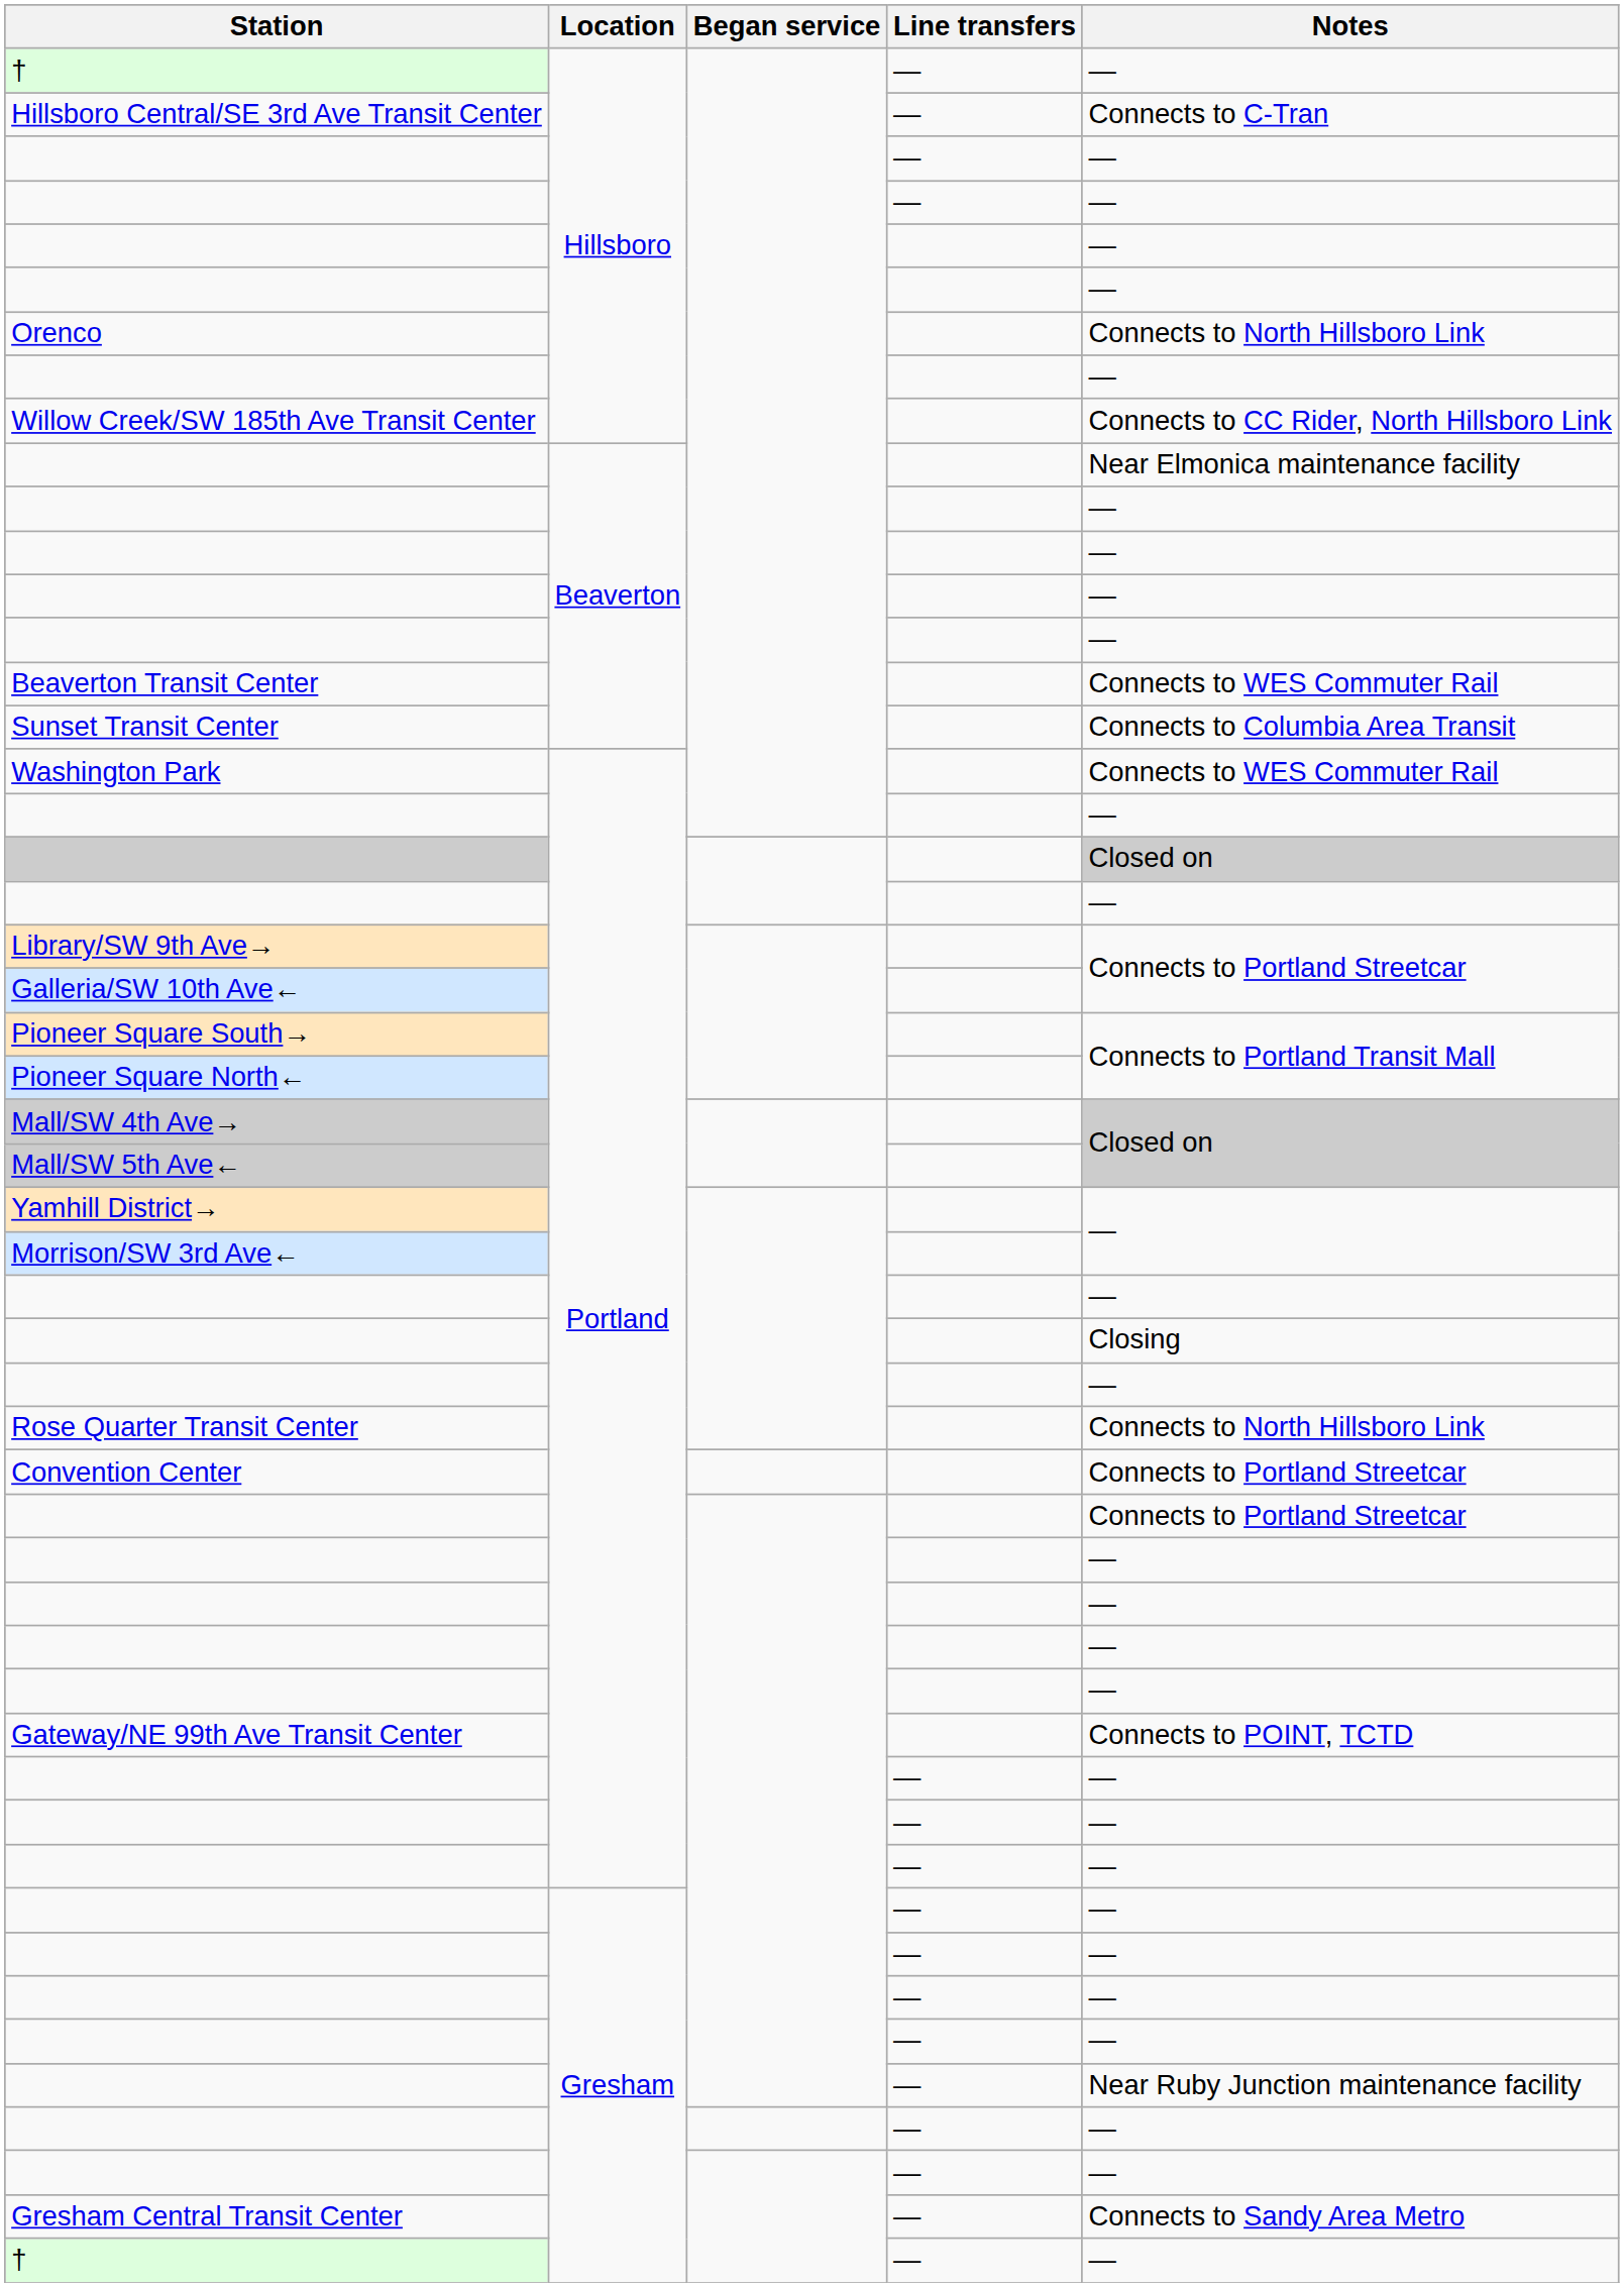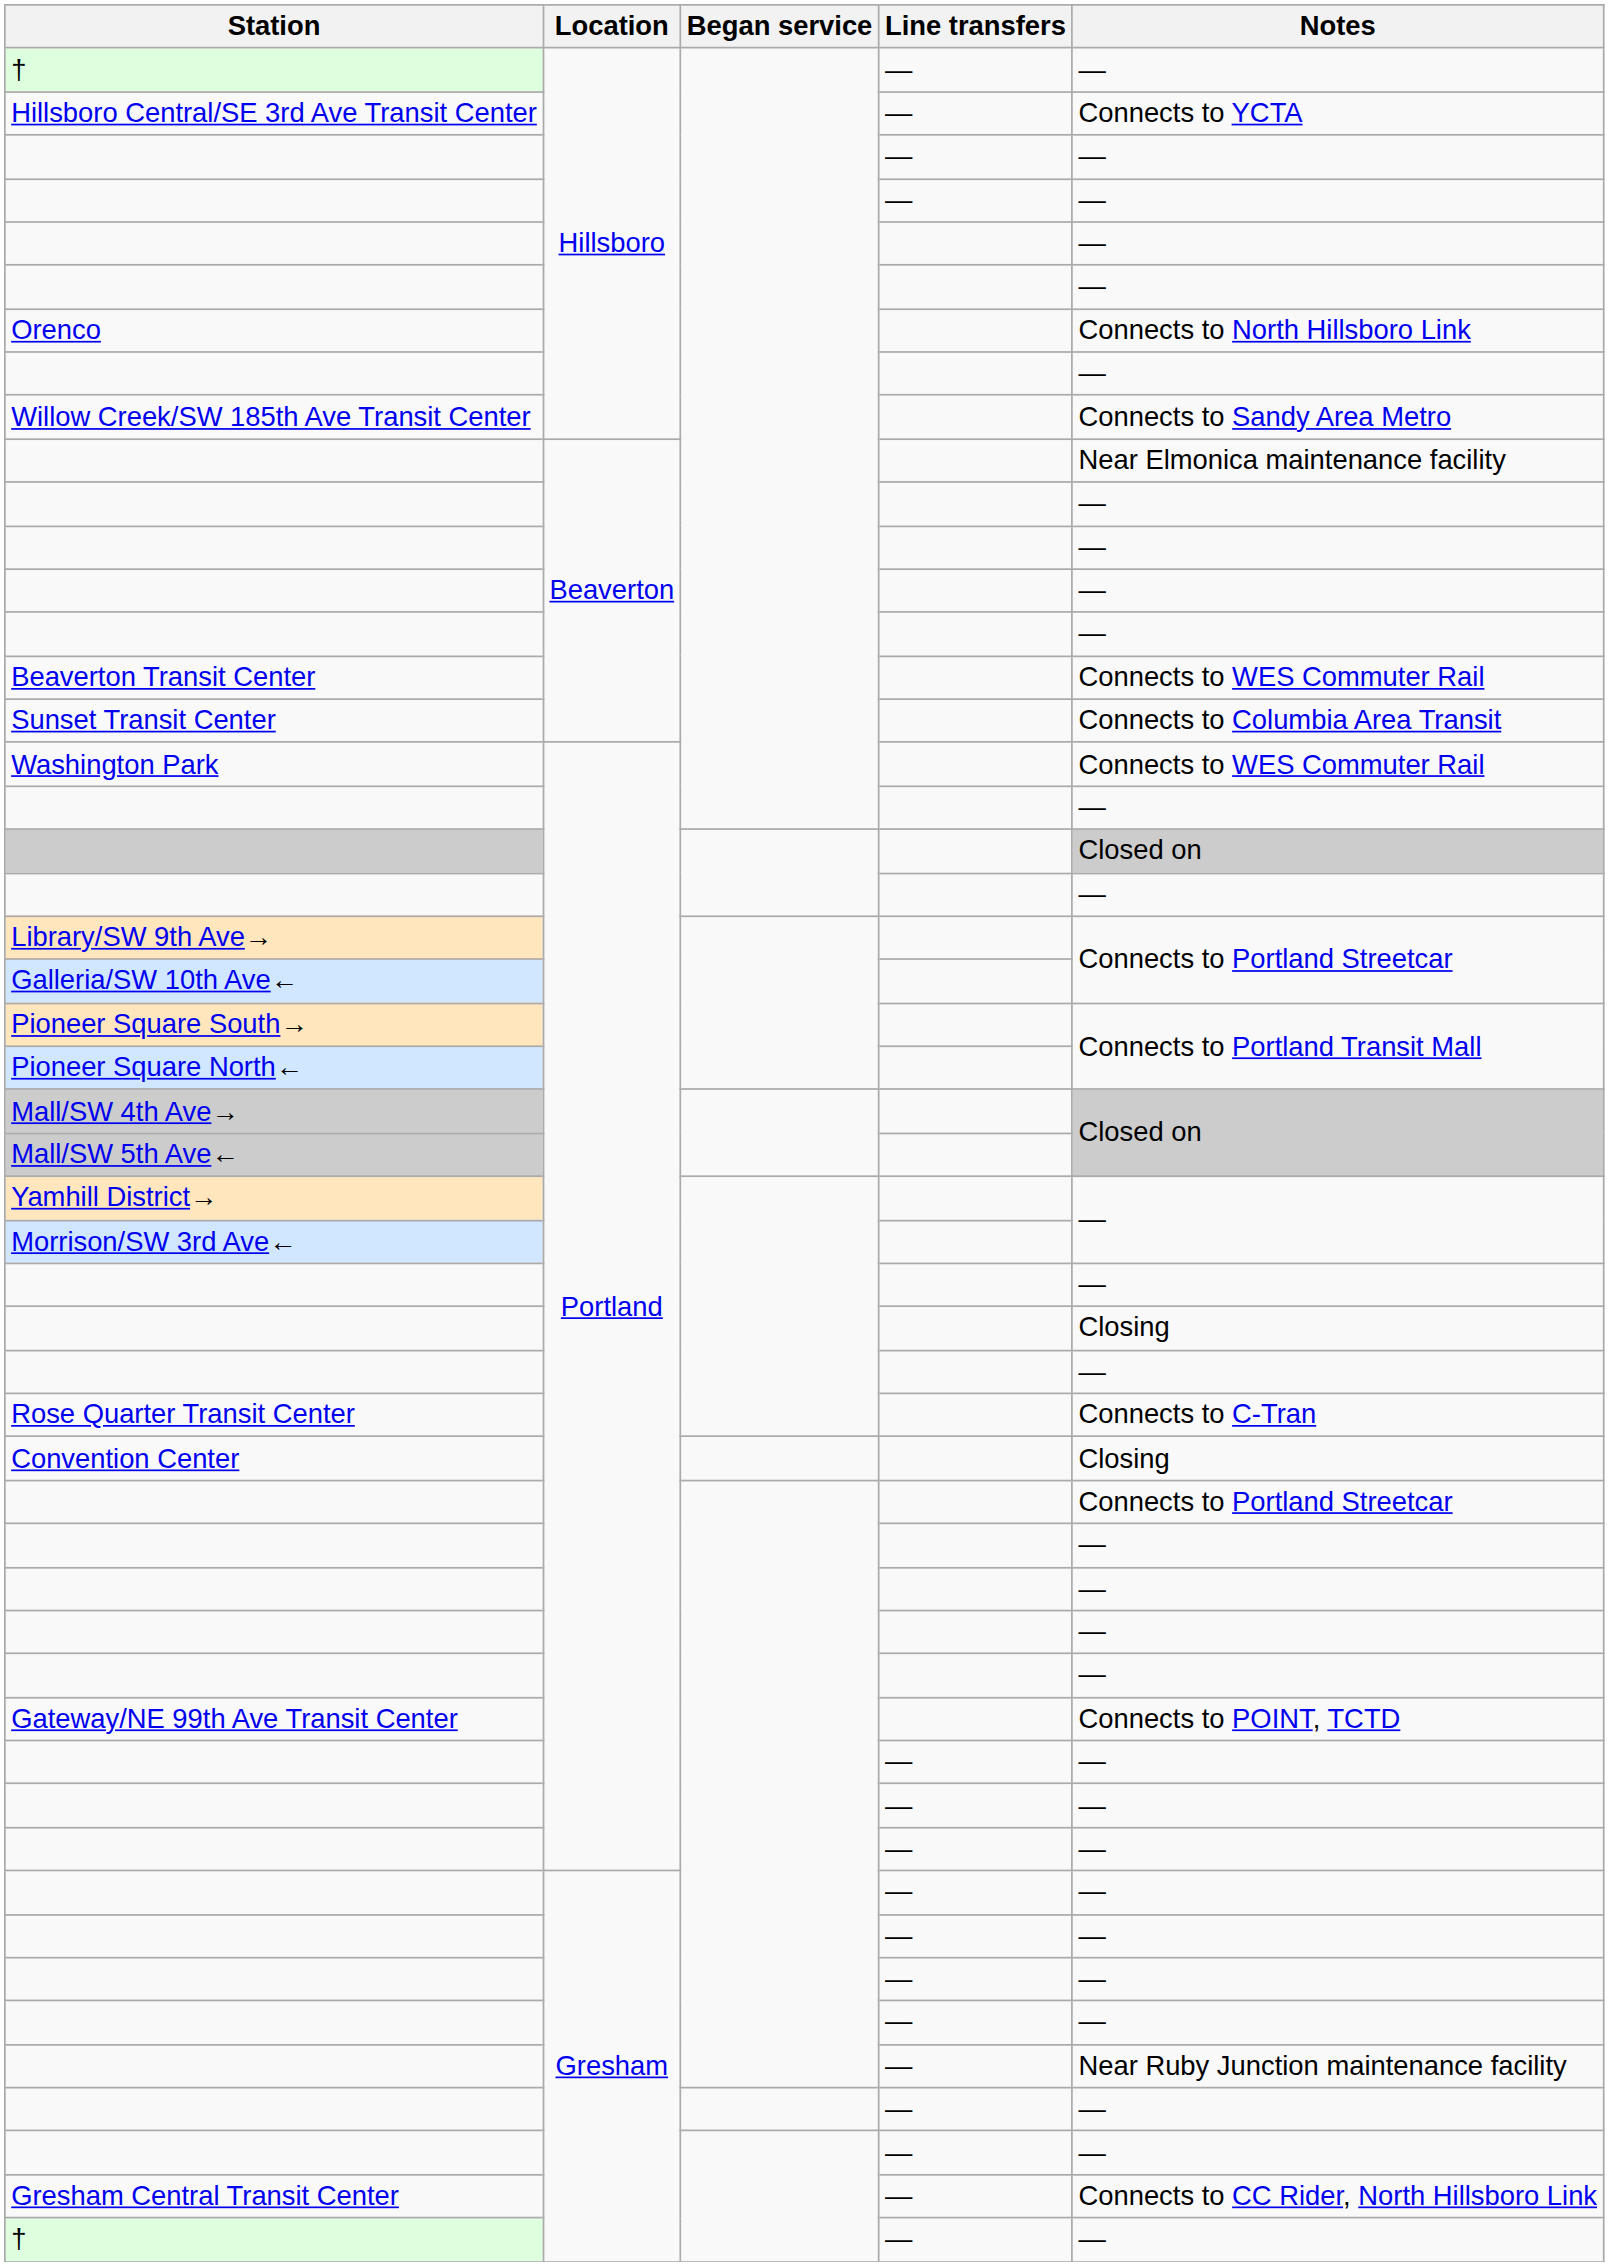Hillsboro Central/SE 3rd Ave Transit Center | Notes: Connects to C-Tran -> Connects to YCTA
Willow Creek/SW 185th Ave Transit Center | Notes: Connects to CC Rider, North Hillsboro Link -> Connects to Sandy Area Metro
Rose Quarter Transit Center | Notes: Connects to North Hillsboro Link -> Connects to C-Tran
Convention Center | Notes: Connects to Portland Streetcar -> Closing
Gresham Central Transit Center | Notes: Connects to Sandy Area Metro -> Connects to CC Rider, North Hillsboro Link
